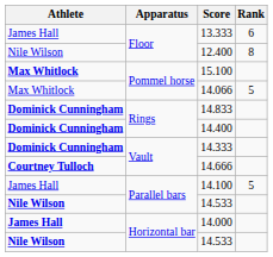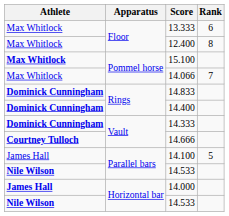13.333 | Athlete: James Hall -> Max Whitlock
12.400 | Athlete: Nile Wilson -> Max Whitlock
14.066 | Rank: 5 -> 7
